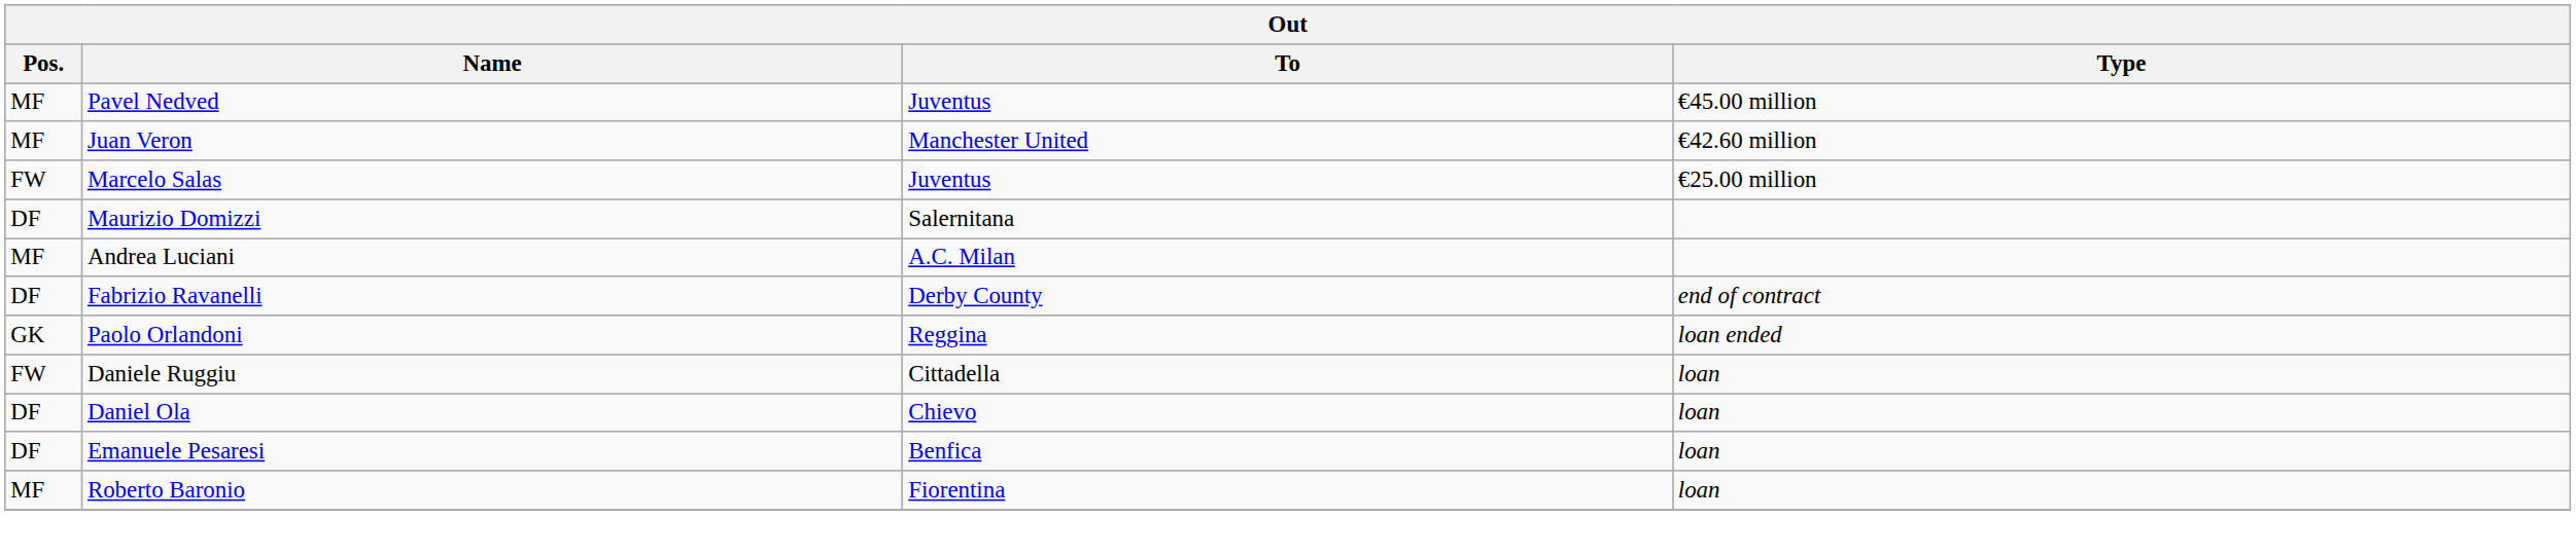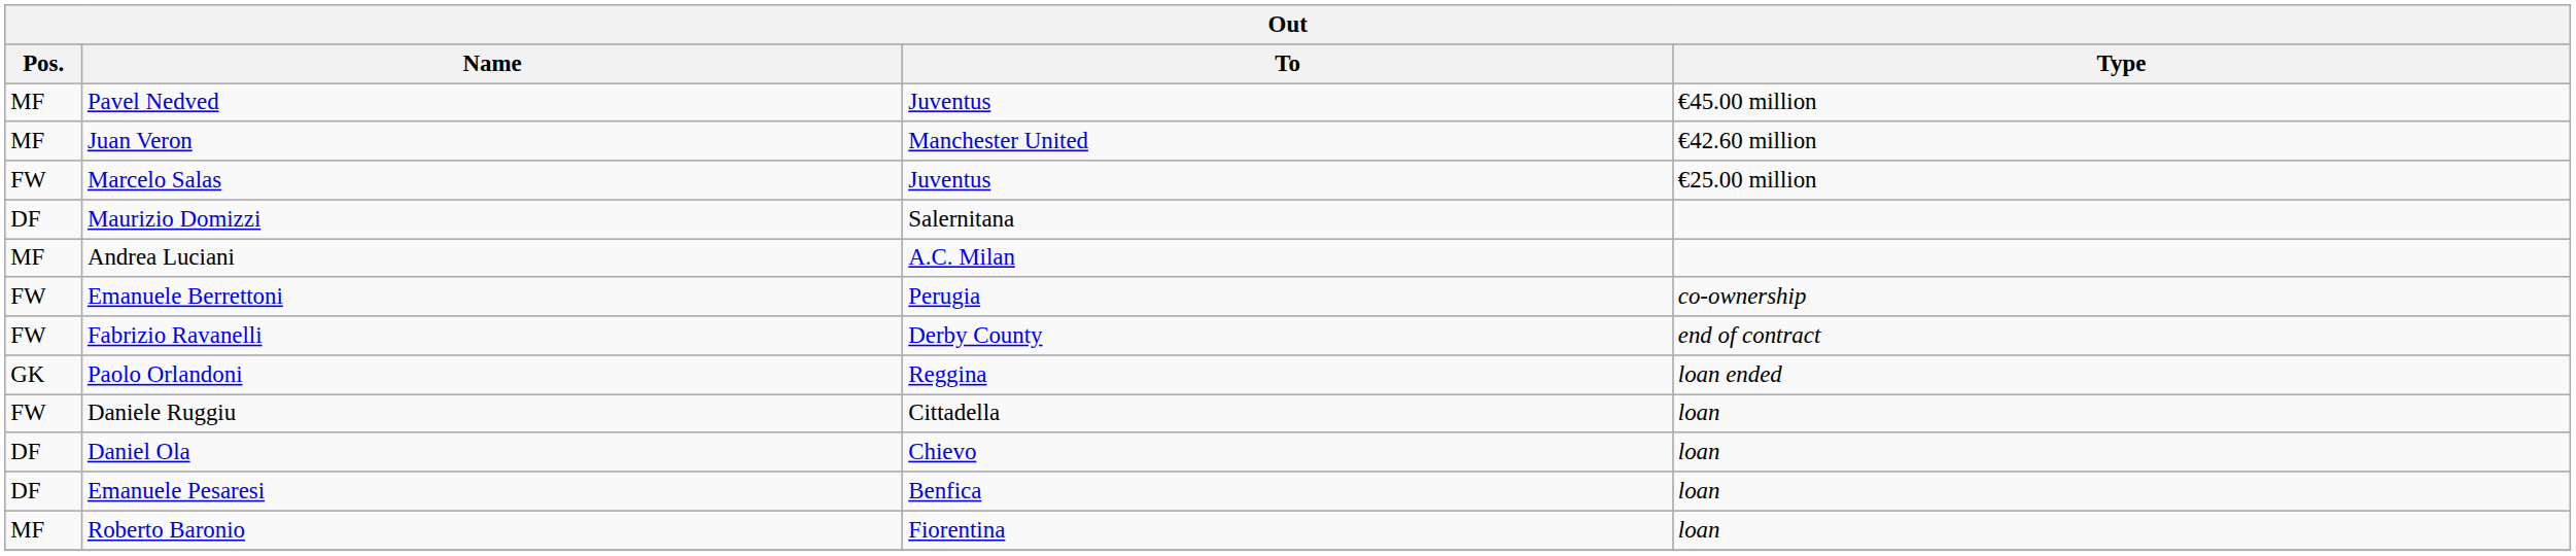+ row: FW | Emanuele Berrettoni | Perugia | co-ownership
Fabrizio Ravanelli | Pos.: DF -> FW
